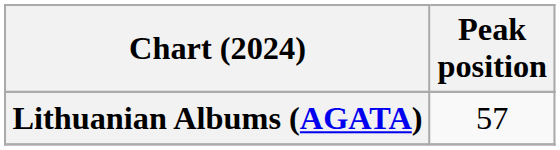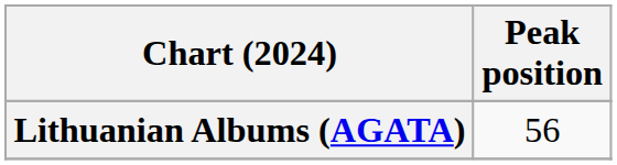Lithuanian Albums (AGATA) | Peak position: 57 -> 56
